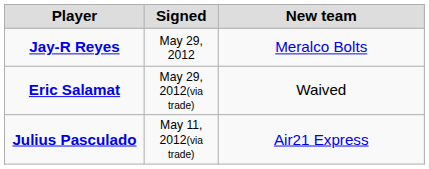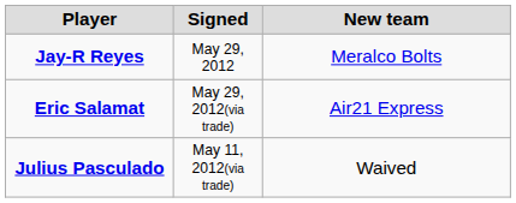Eric Salamat | New team: Waived -> Air21 Express
Julius Pasculado | New team: Air21 Express -> Waived
